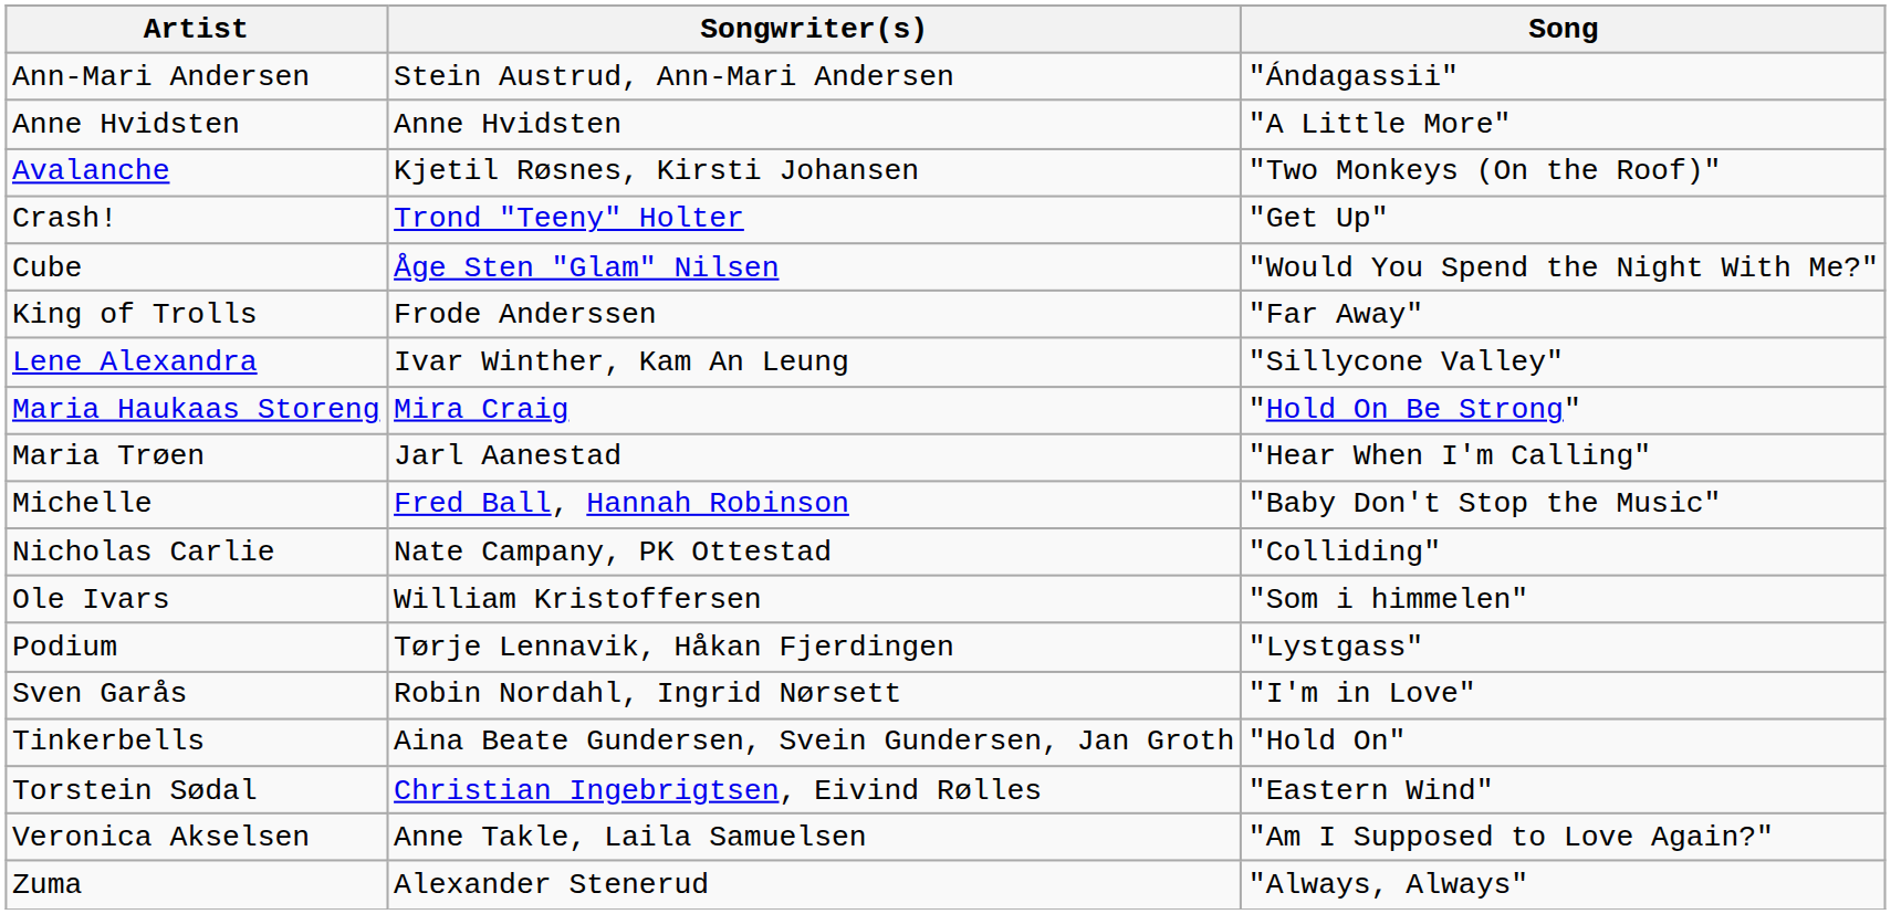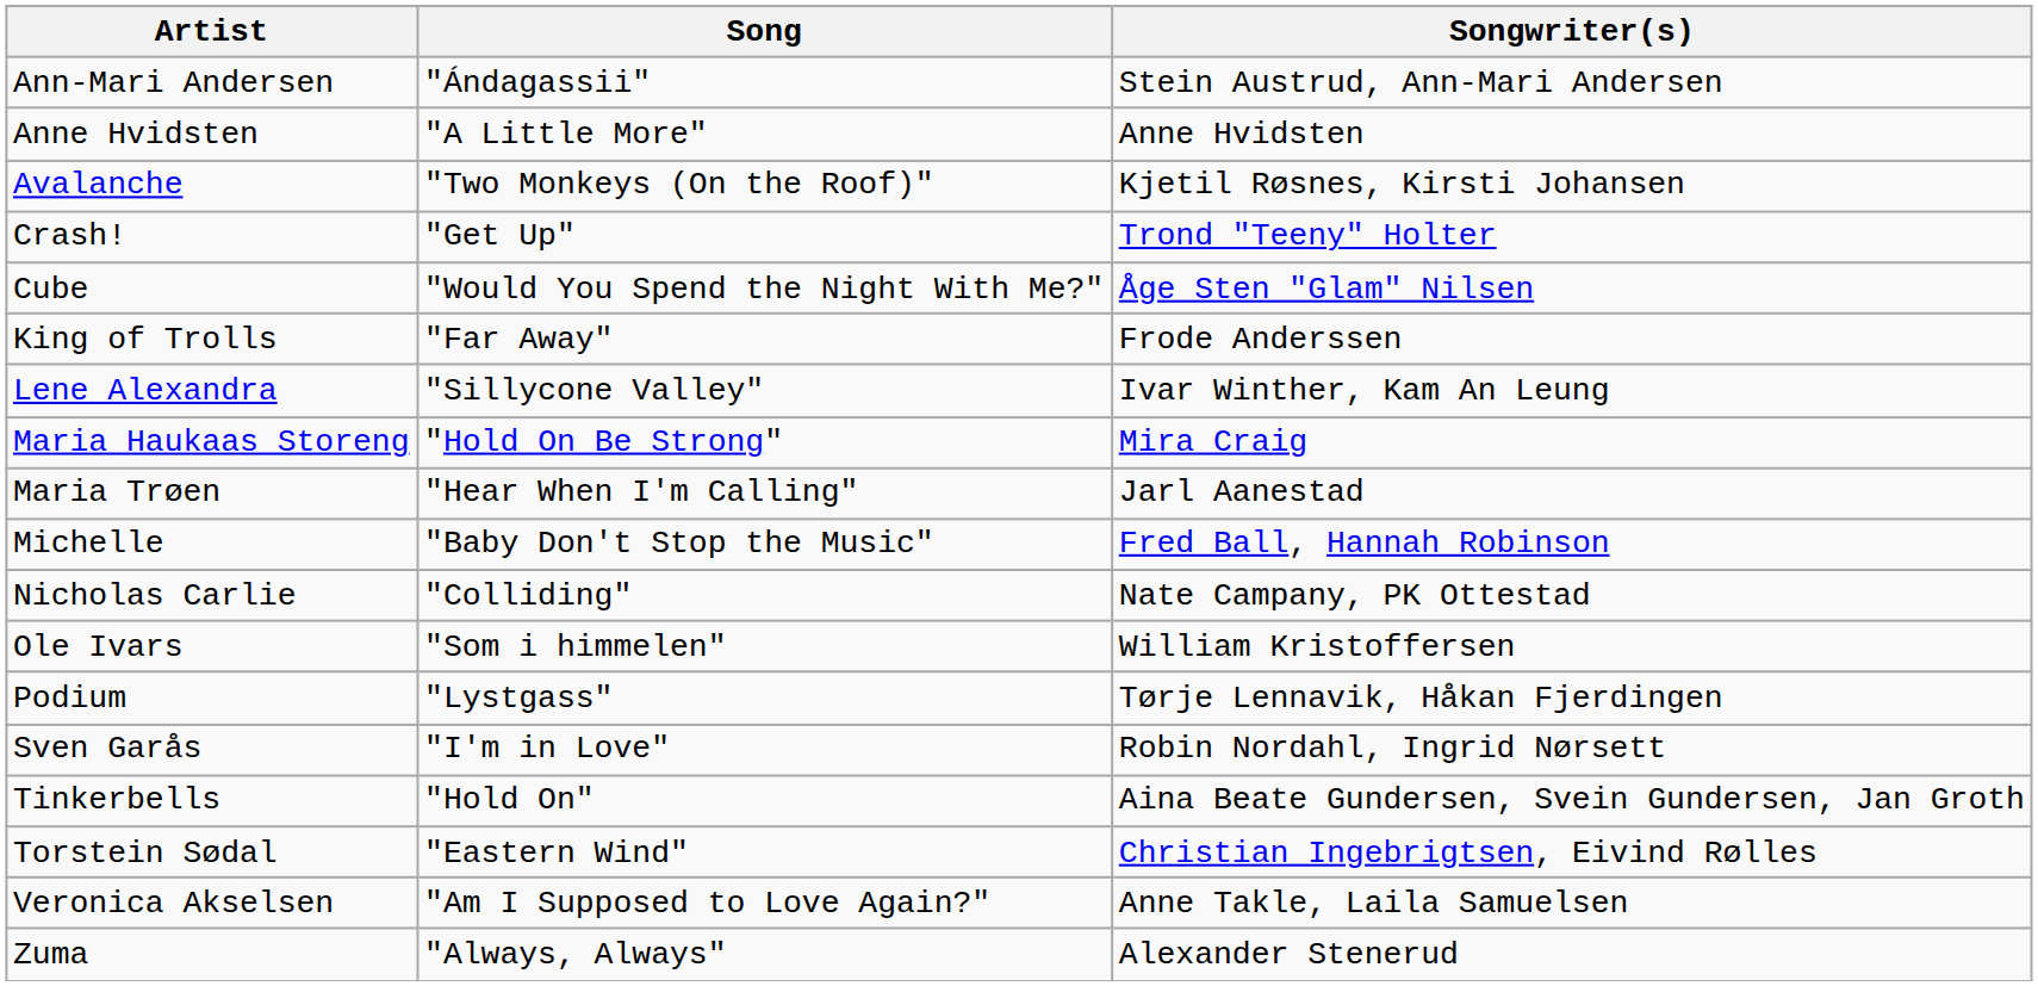columns swapped: Song <-> Songwriter(s)
